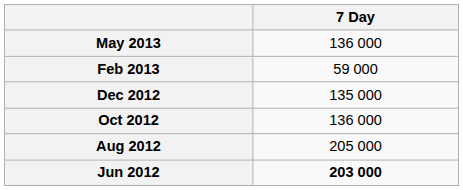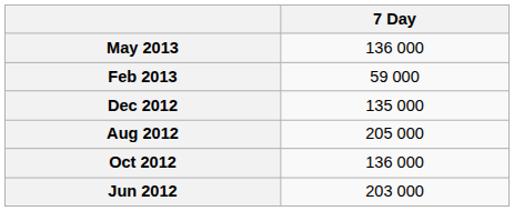rows swapped: Oct 2012 <-> Aug 2012
Jun 2012 | 7 Day: bold -> normal
